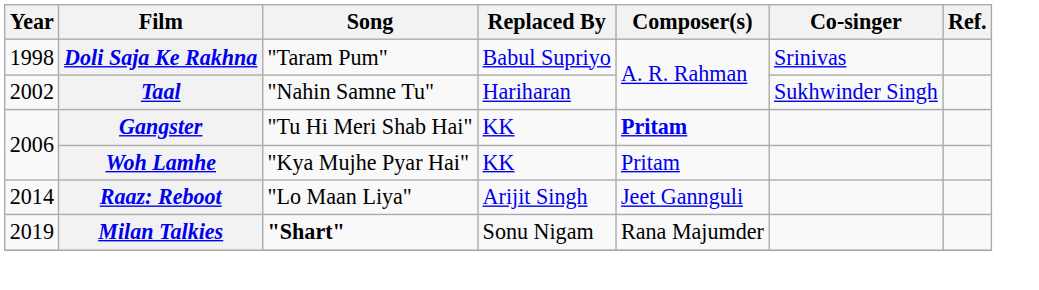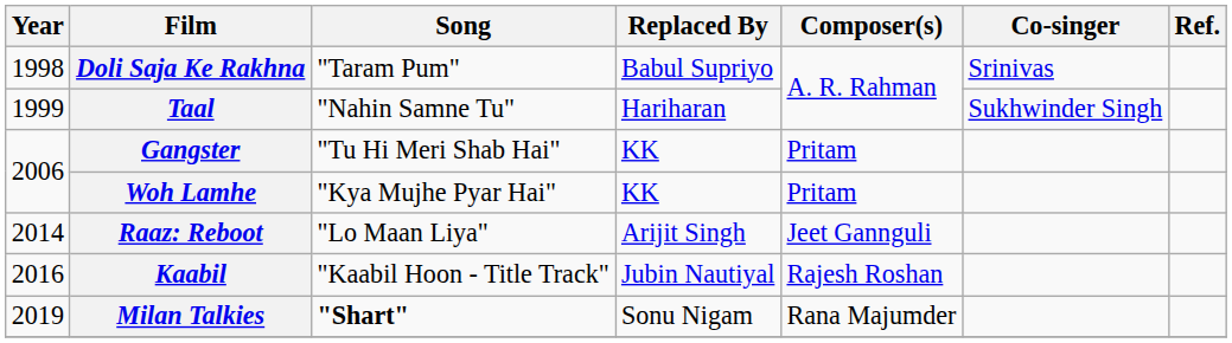Taal | Year: 2002 -> 1999
Gangster | Composer(s): bold -> normal
+ row: 2016 | Kaabil | "Kaabil Hoon - Title Track" | Jubin Nautiyal | Rajesh Roshan
